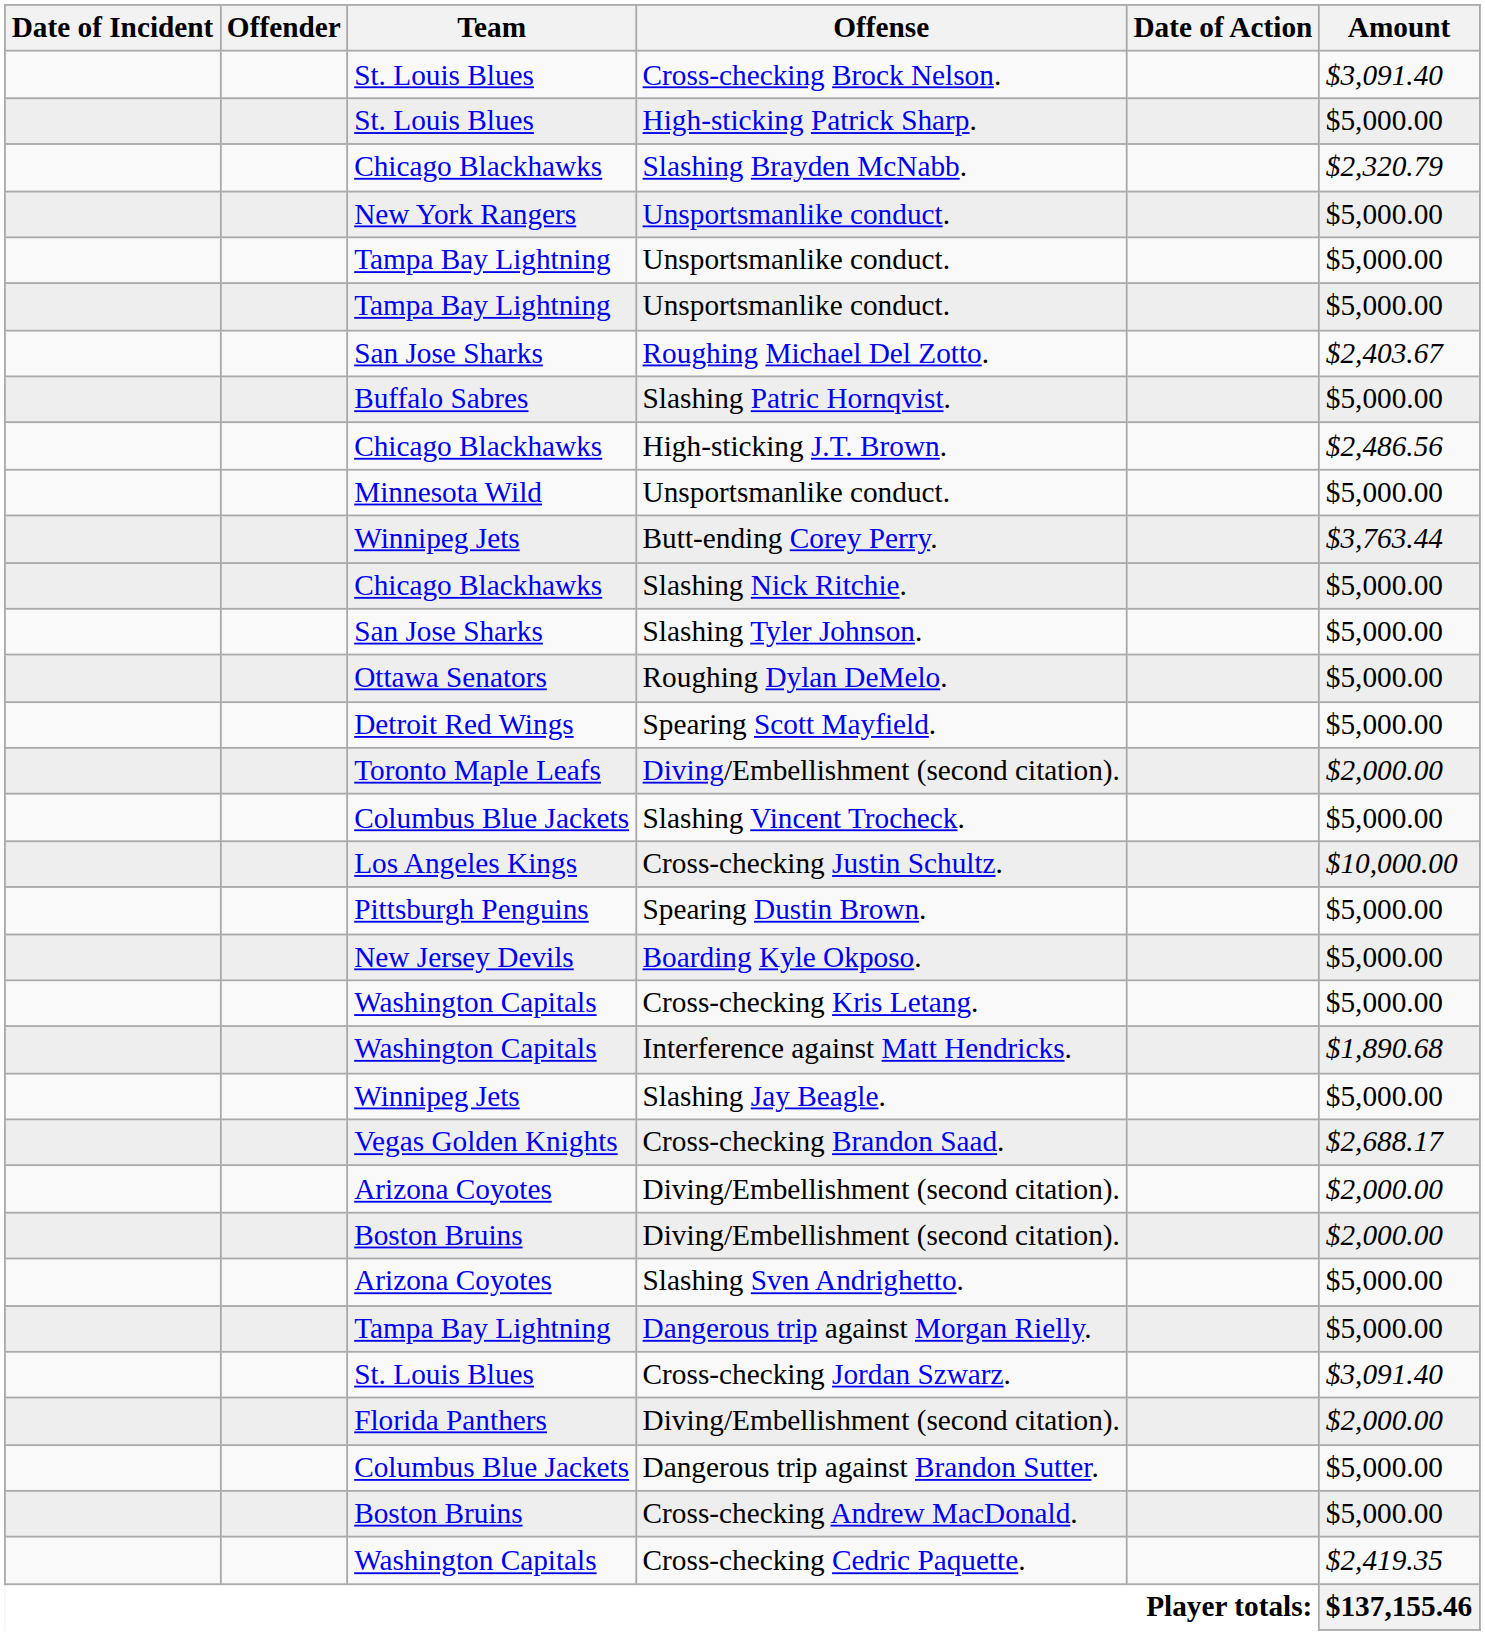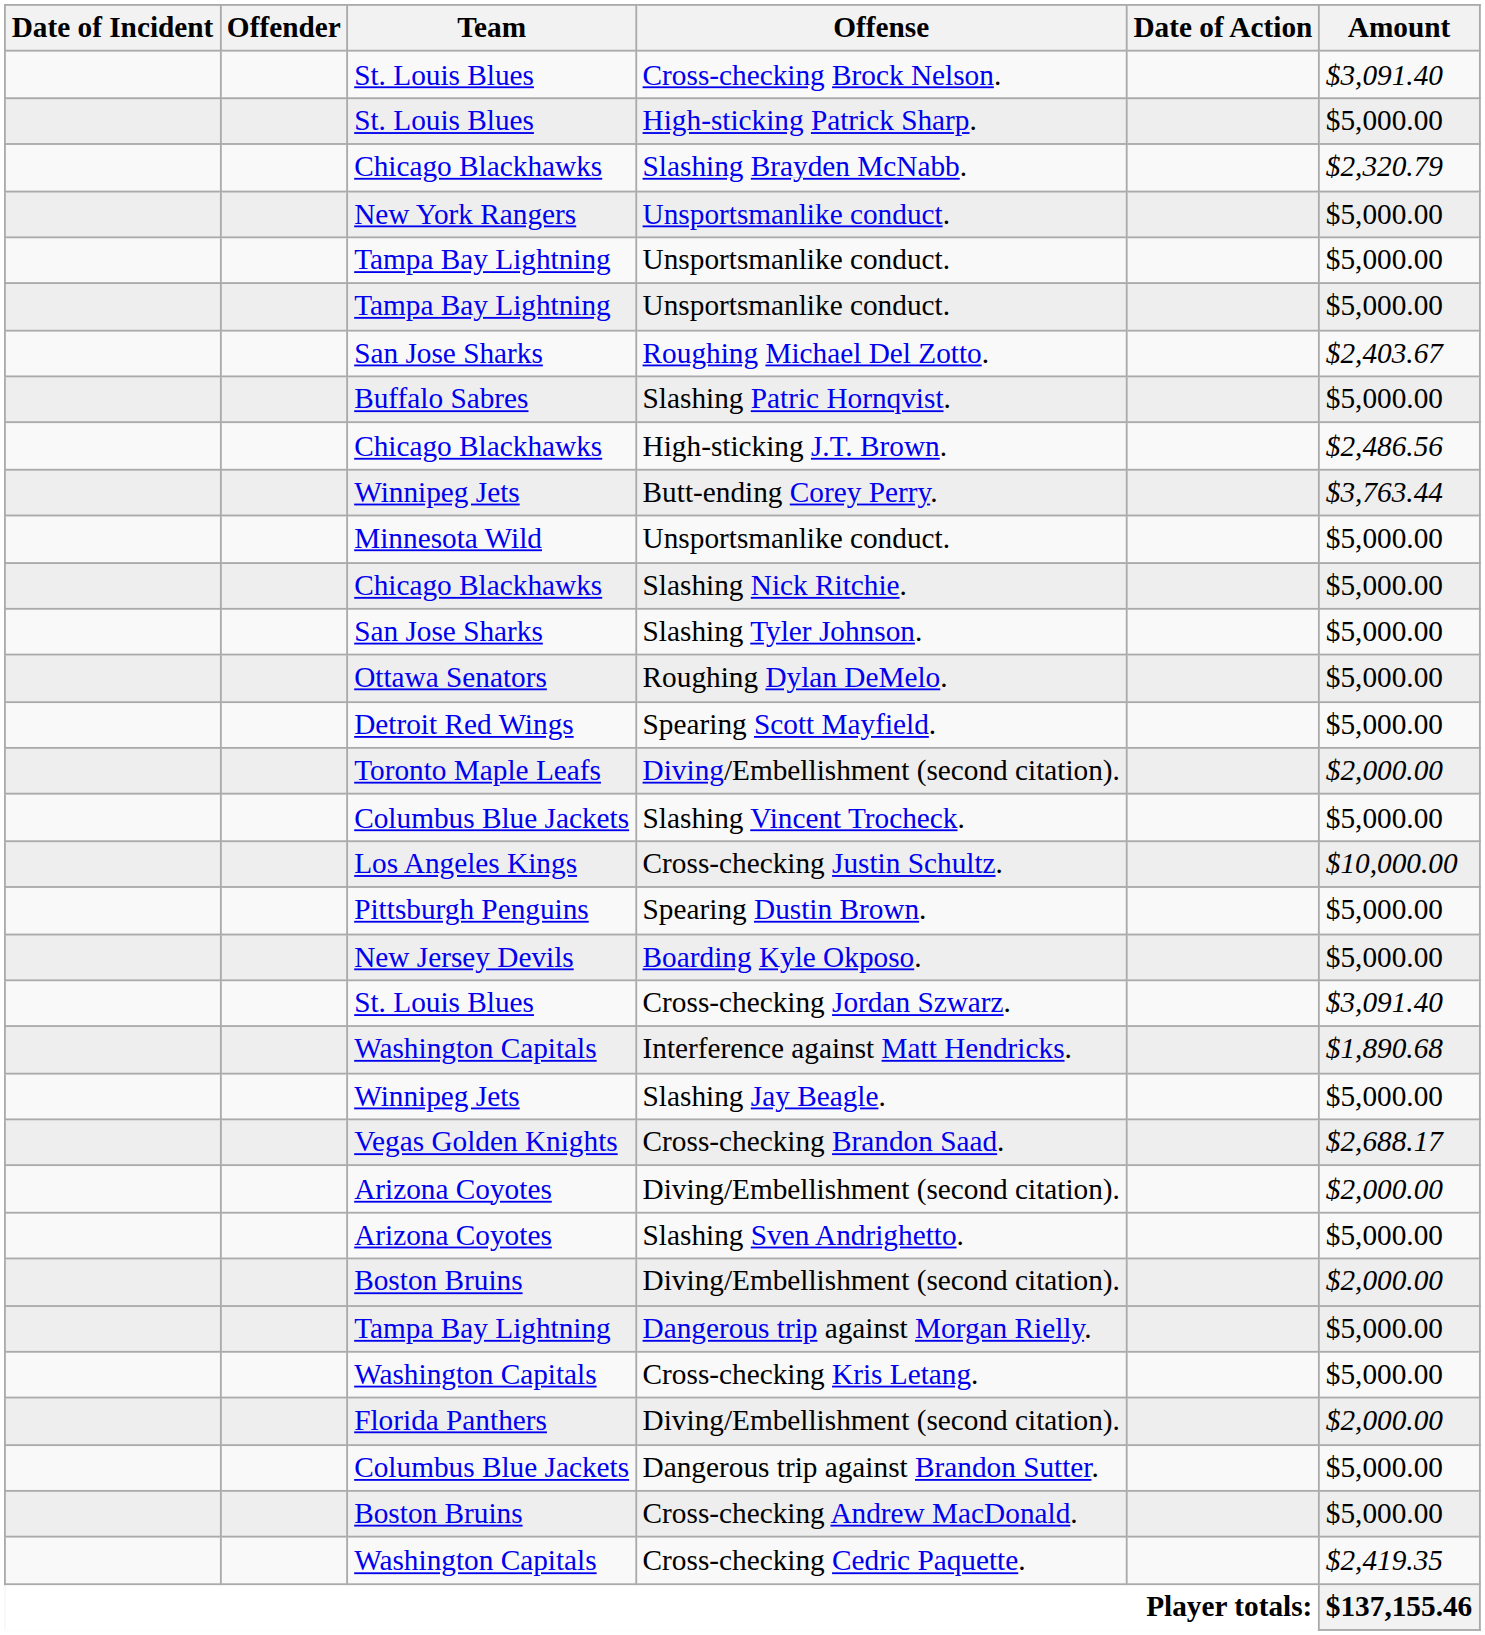rows swapped: Butt-ending Corey Perry. <-> Minnesota Wild / Unsportsmanlike conduct.
rows swapped: Cross-checking Kris Letang. <-> Cross-checking Jordan Szwarz.
rows swapped: Boston Bruins / Diving/Embellishment (second citation). <-> Slashing Sven Andrighetto.
